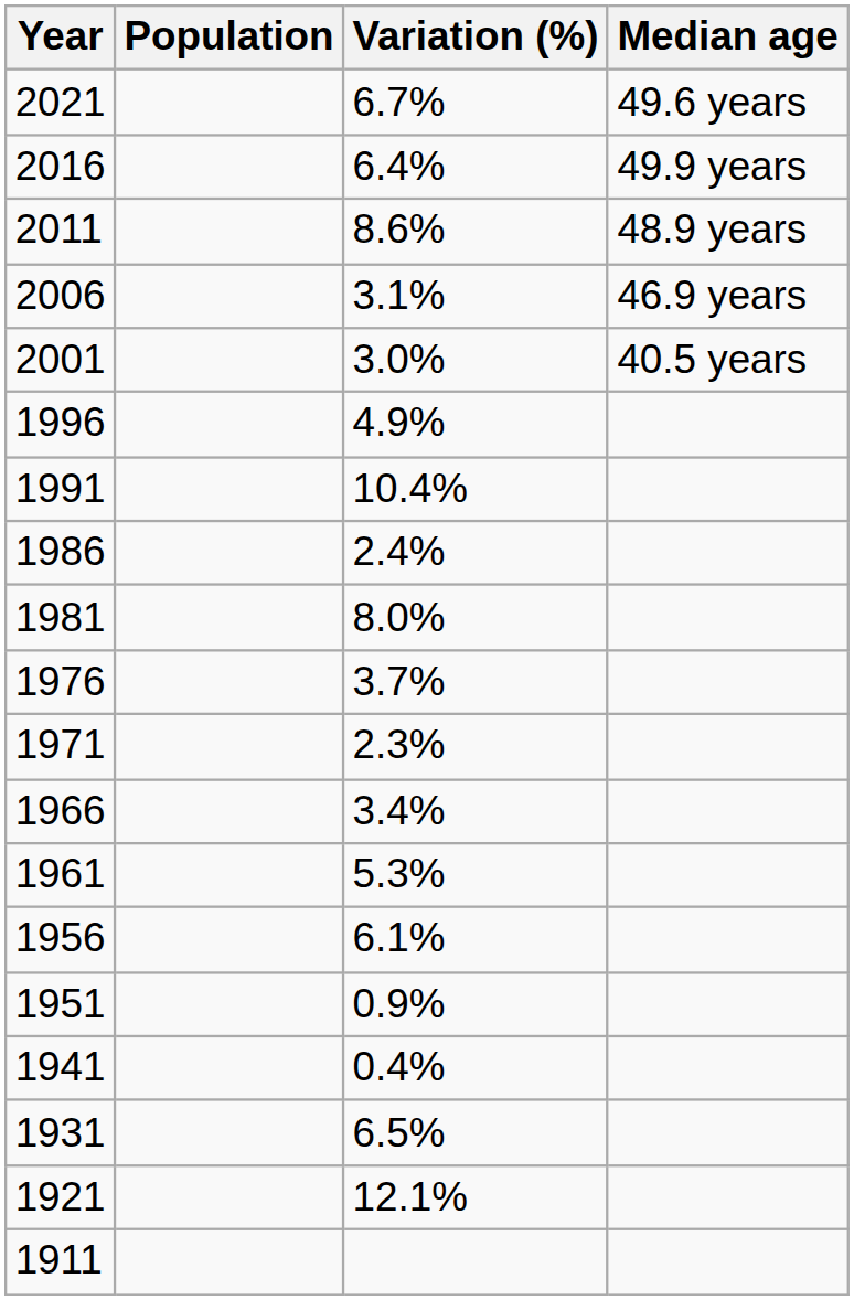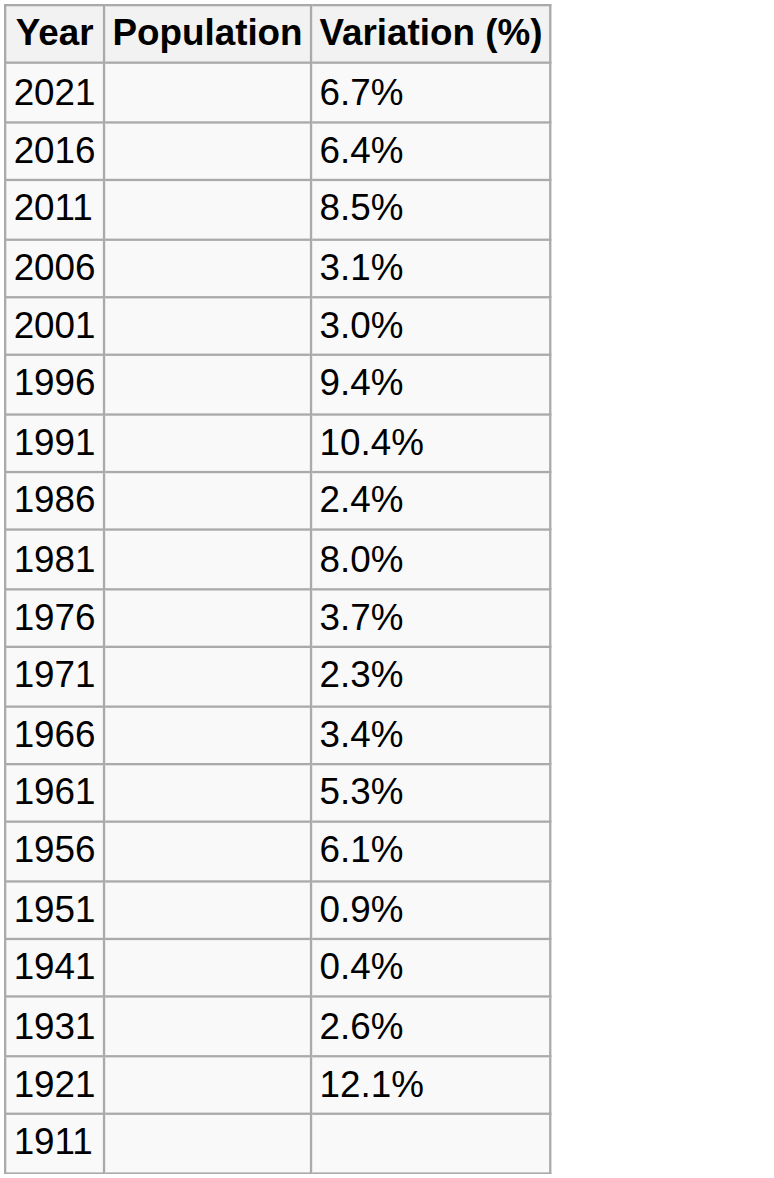- column: Median age | 49.6 years | 49.9 years | 48.9 years | 46.9 years | 40.5 years
2011 | Variation (%): 8.6% -> 8.5%
1996 | Variation (%): 4.9% -> 9.4%
1931 | Variation (%): 6.5% -> 2.6%
